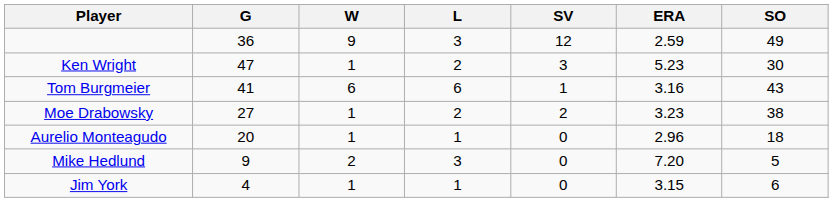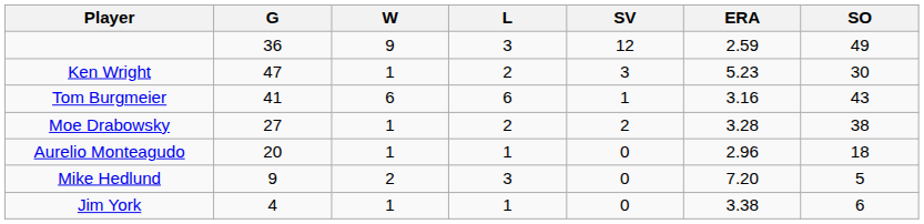Moe Drabowsky | ERA: 3.23 -> 3.28
Jim York | ERA: 3.15 -> 3.38
